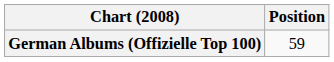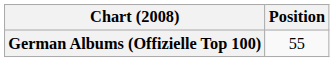German Albums (Offizielle Top 100) | Position: 59 -> 55
